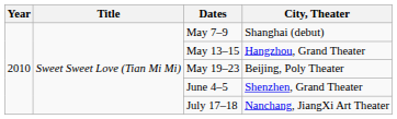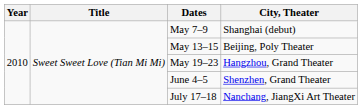May 13–15 | City, Theater: Hangzhou, Grand Theater -> Beijing, Poly Theater
May 19–23 | City, Theater: Beijing, Poly Theater -> Hangzhou, Grand Theater
